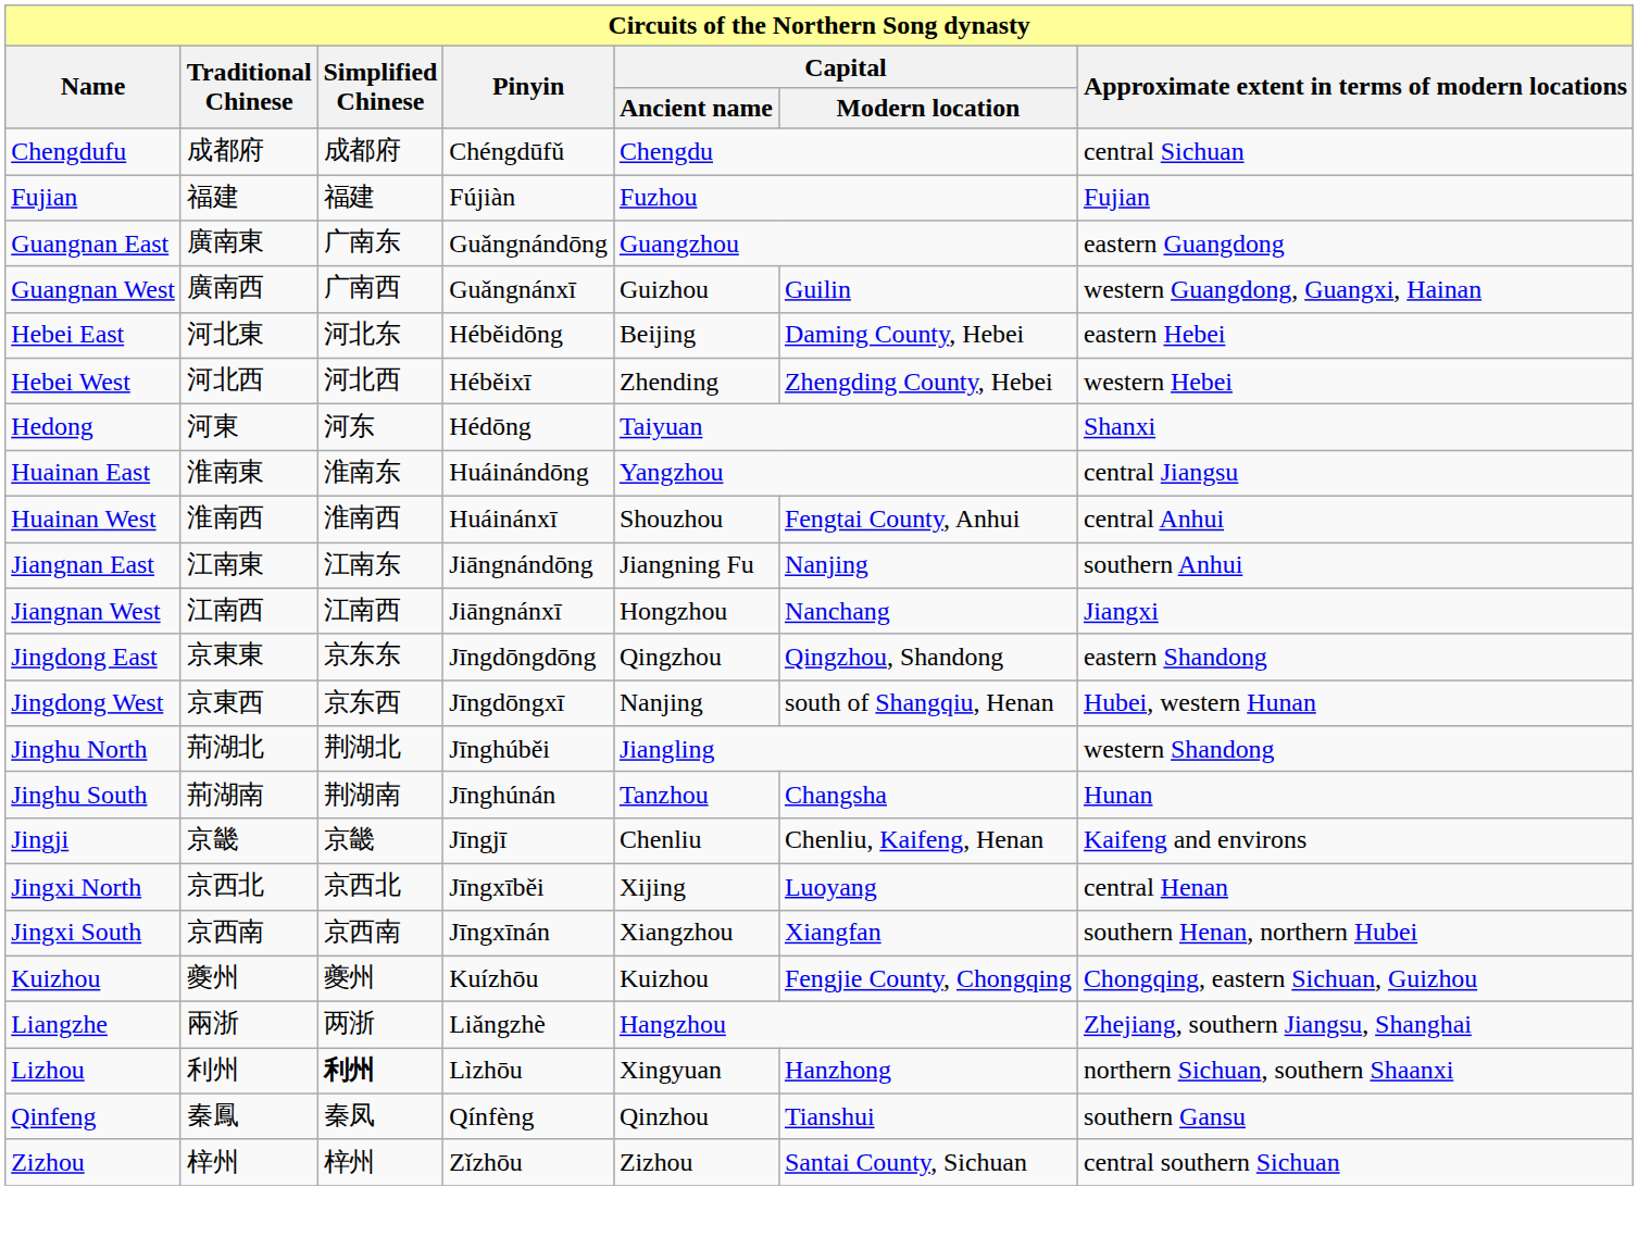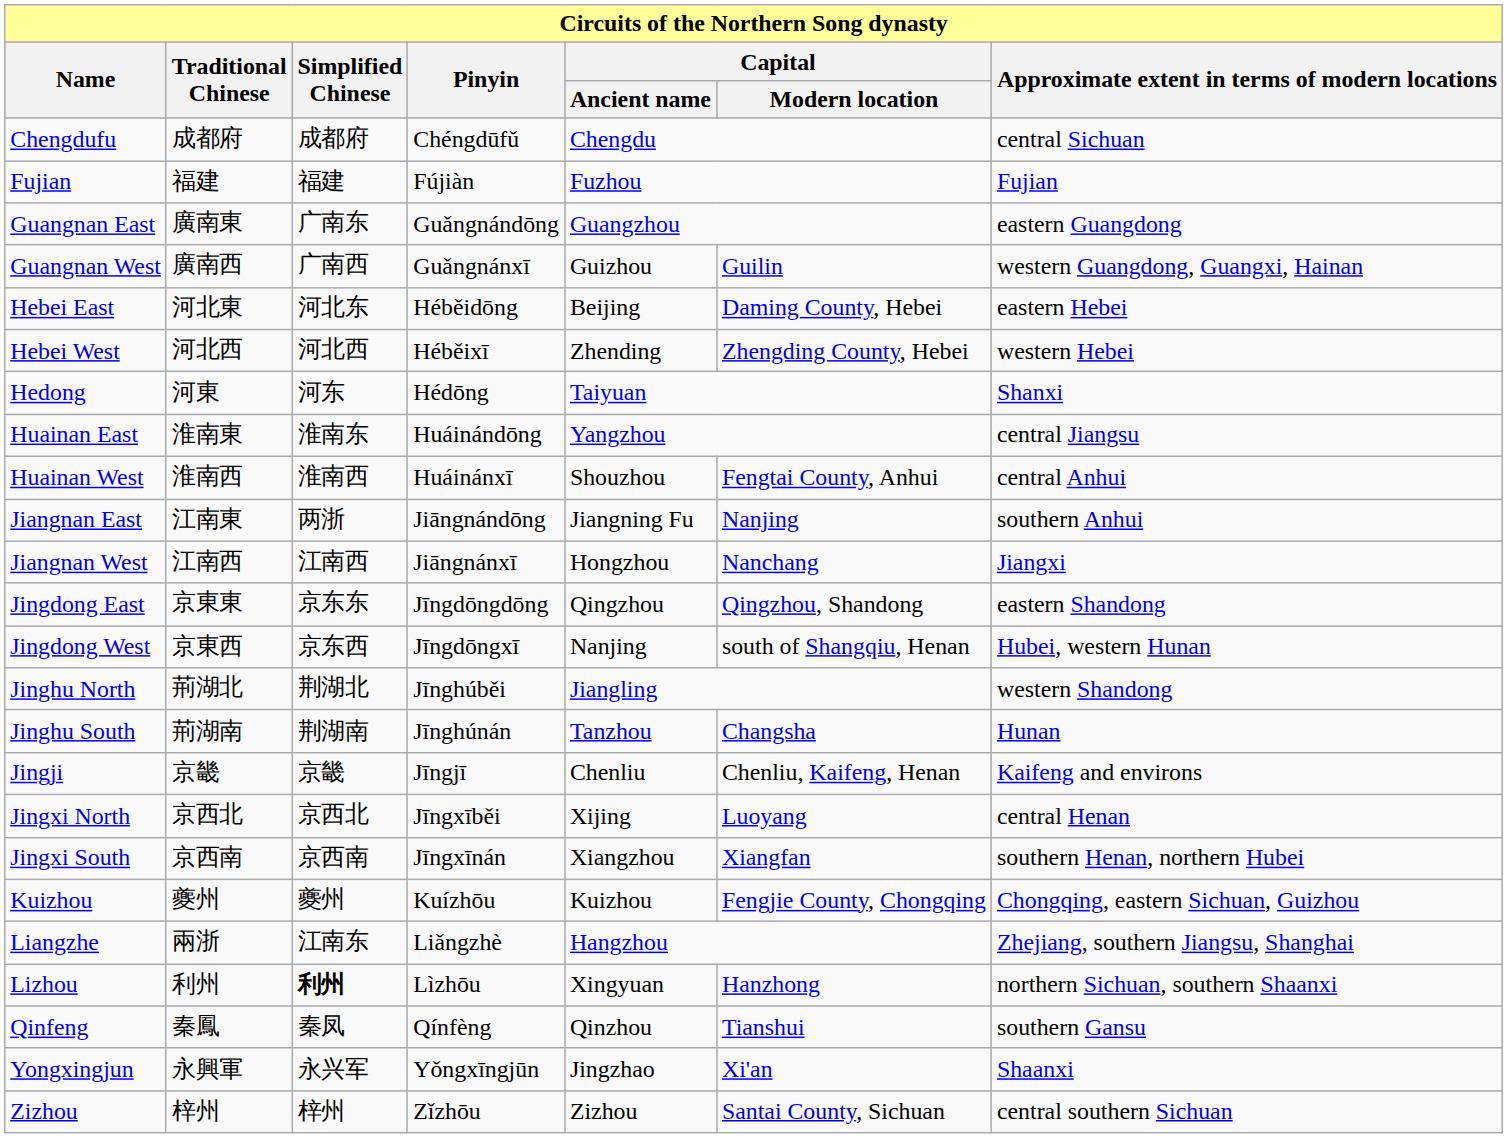Jiangnan East | Simplified Chinese: 江南东 -> 两浙
Liangzhe | Simplified Chinese: 两浙 -> 江南东
+ row: Yongxingjun | 永興軍 | 永兴军 | Yǒngxīngjūn | Jingzhao | Xi'an | Shaanxi
